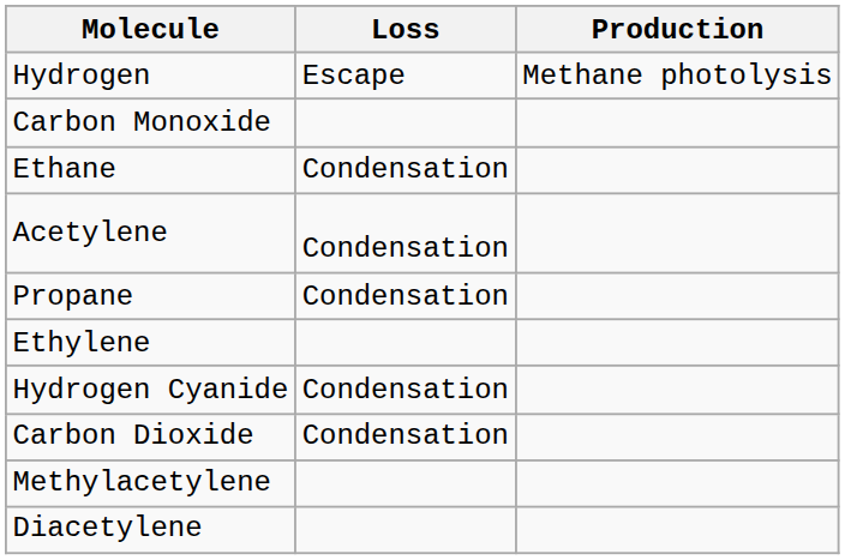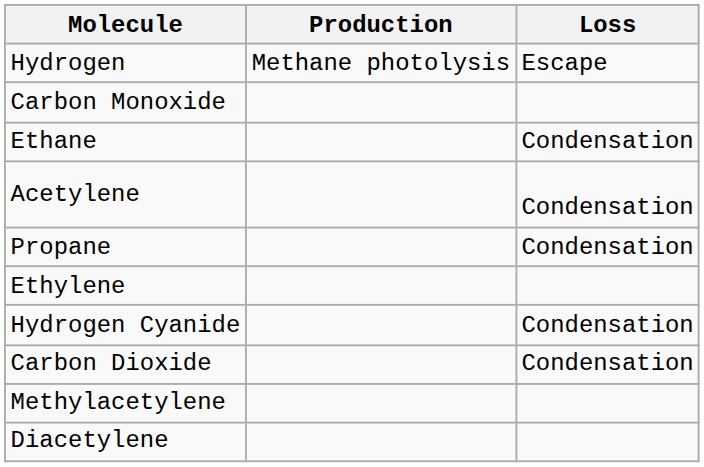columns swapped: Production <-> Loss
